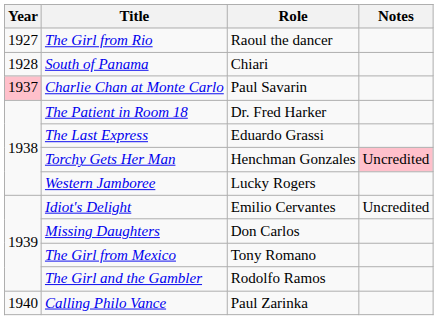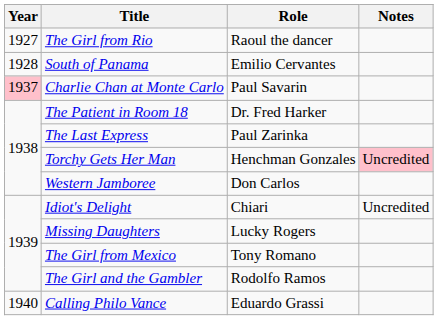South of Panama | Role: Chiari -> Emilio Cervantes
The Last Express | Role: Eduardo Grassi -> Paul Zarinka
Western Jamboree | Role: Lucky Rogers -> Don Carlos
Idiot's Delight | Role: Emilio Cervantes -> Chiari
Missing Daughters | Role: Don Carlos -> Lucky Rogers
Calling Philo Vance | Role: Paul Zarinka -> Eduardo Grassi
